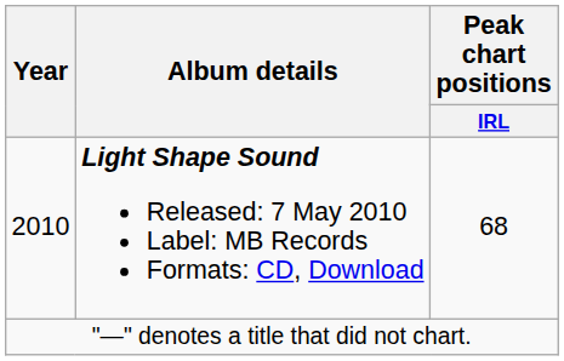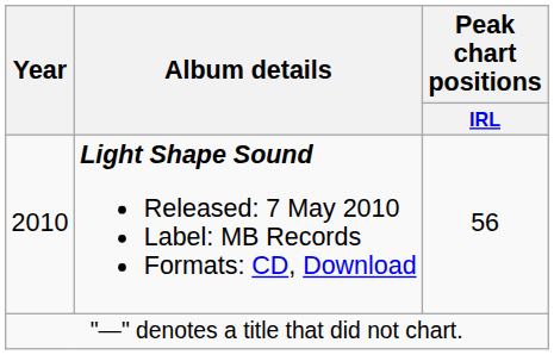2010 | Peak chart positions / IRL: 68 -> 56
